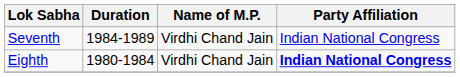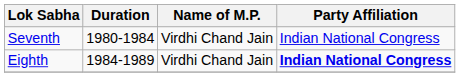Seventh | Duration: 1984-1989 -> 1980-1984
Eighth | Duration: 1980-1984 -> 1984-1989
